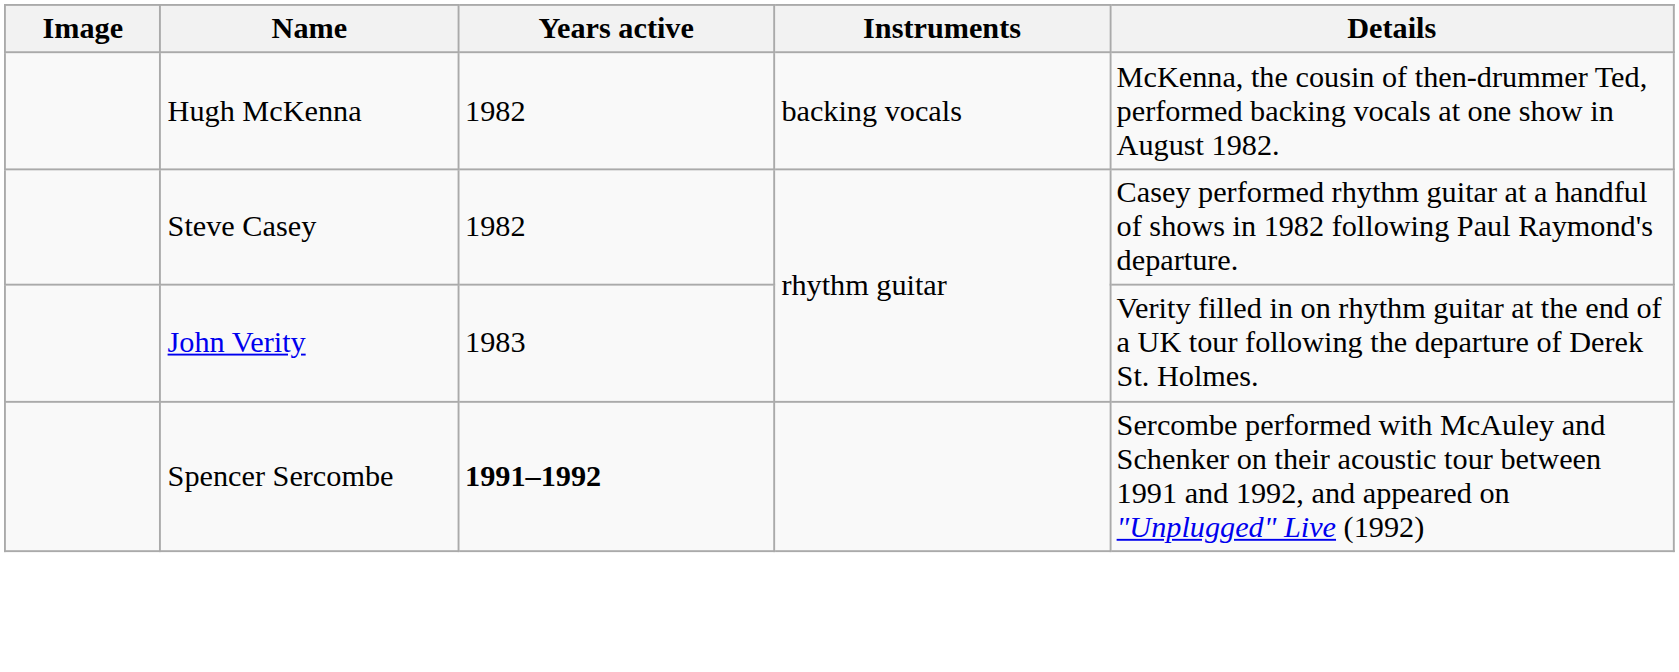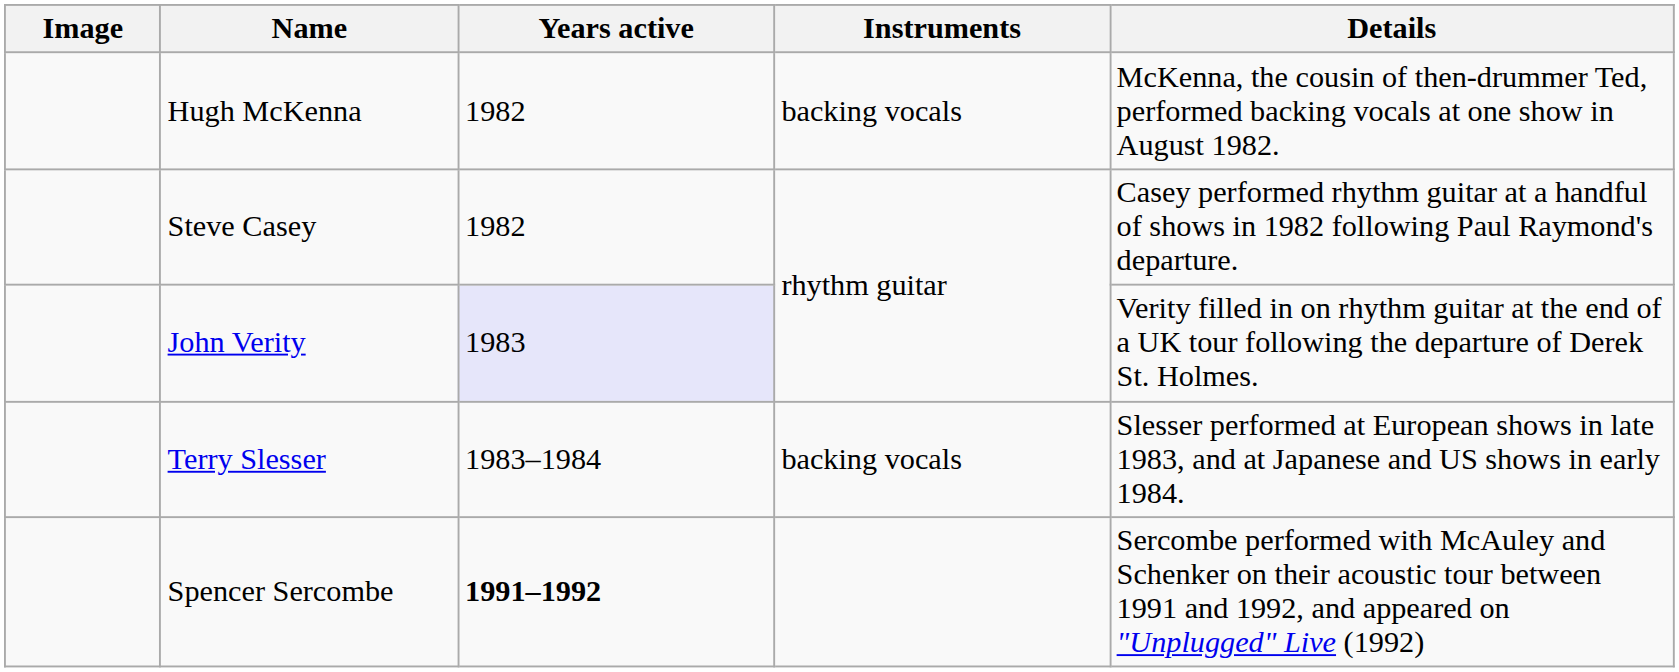John Verity | Years active: no background -> lavender background
+ row: Terry Slesser | 1983–1984 | backing vocals | Slesser performed at European shows in late 1983, and at Japanese and US shows in early 1984.
